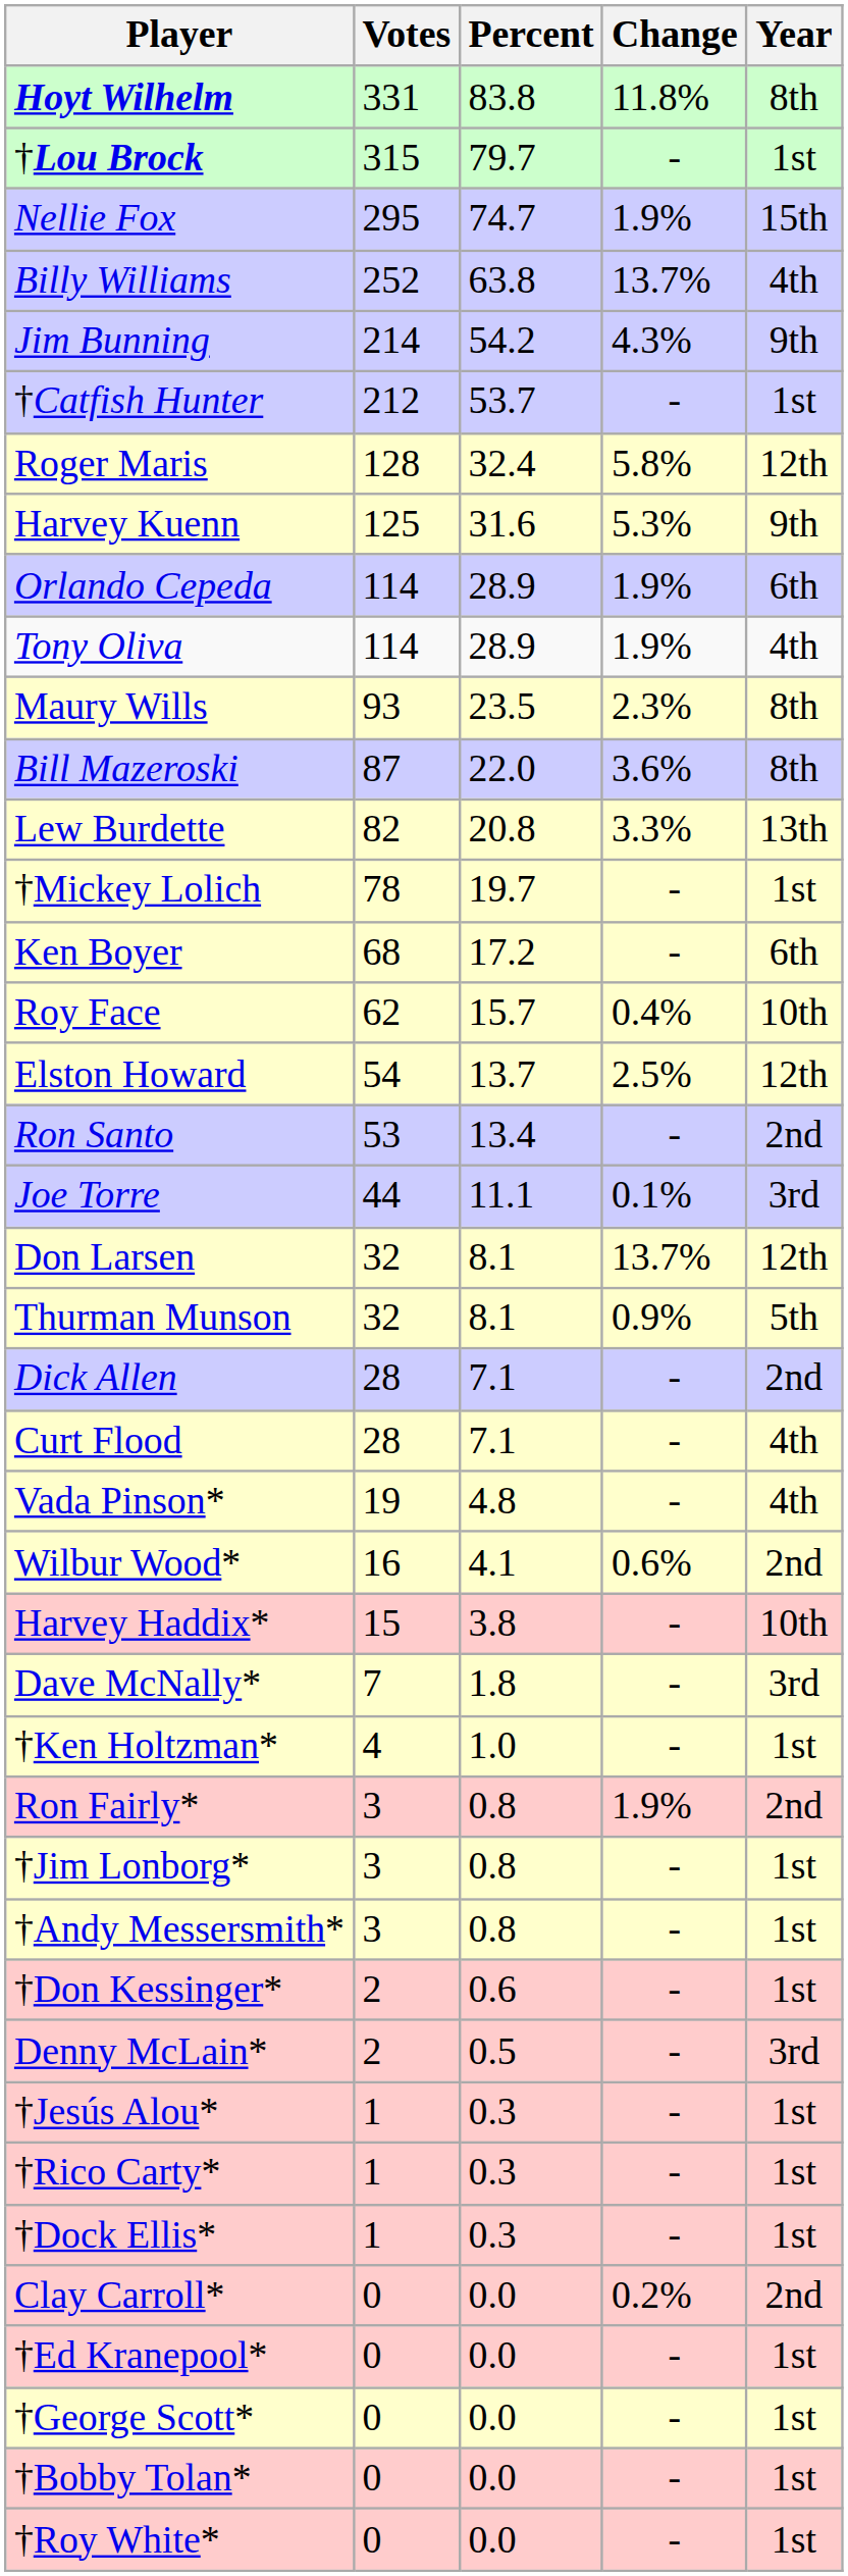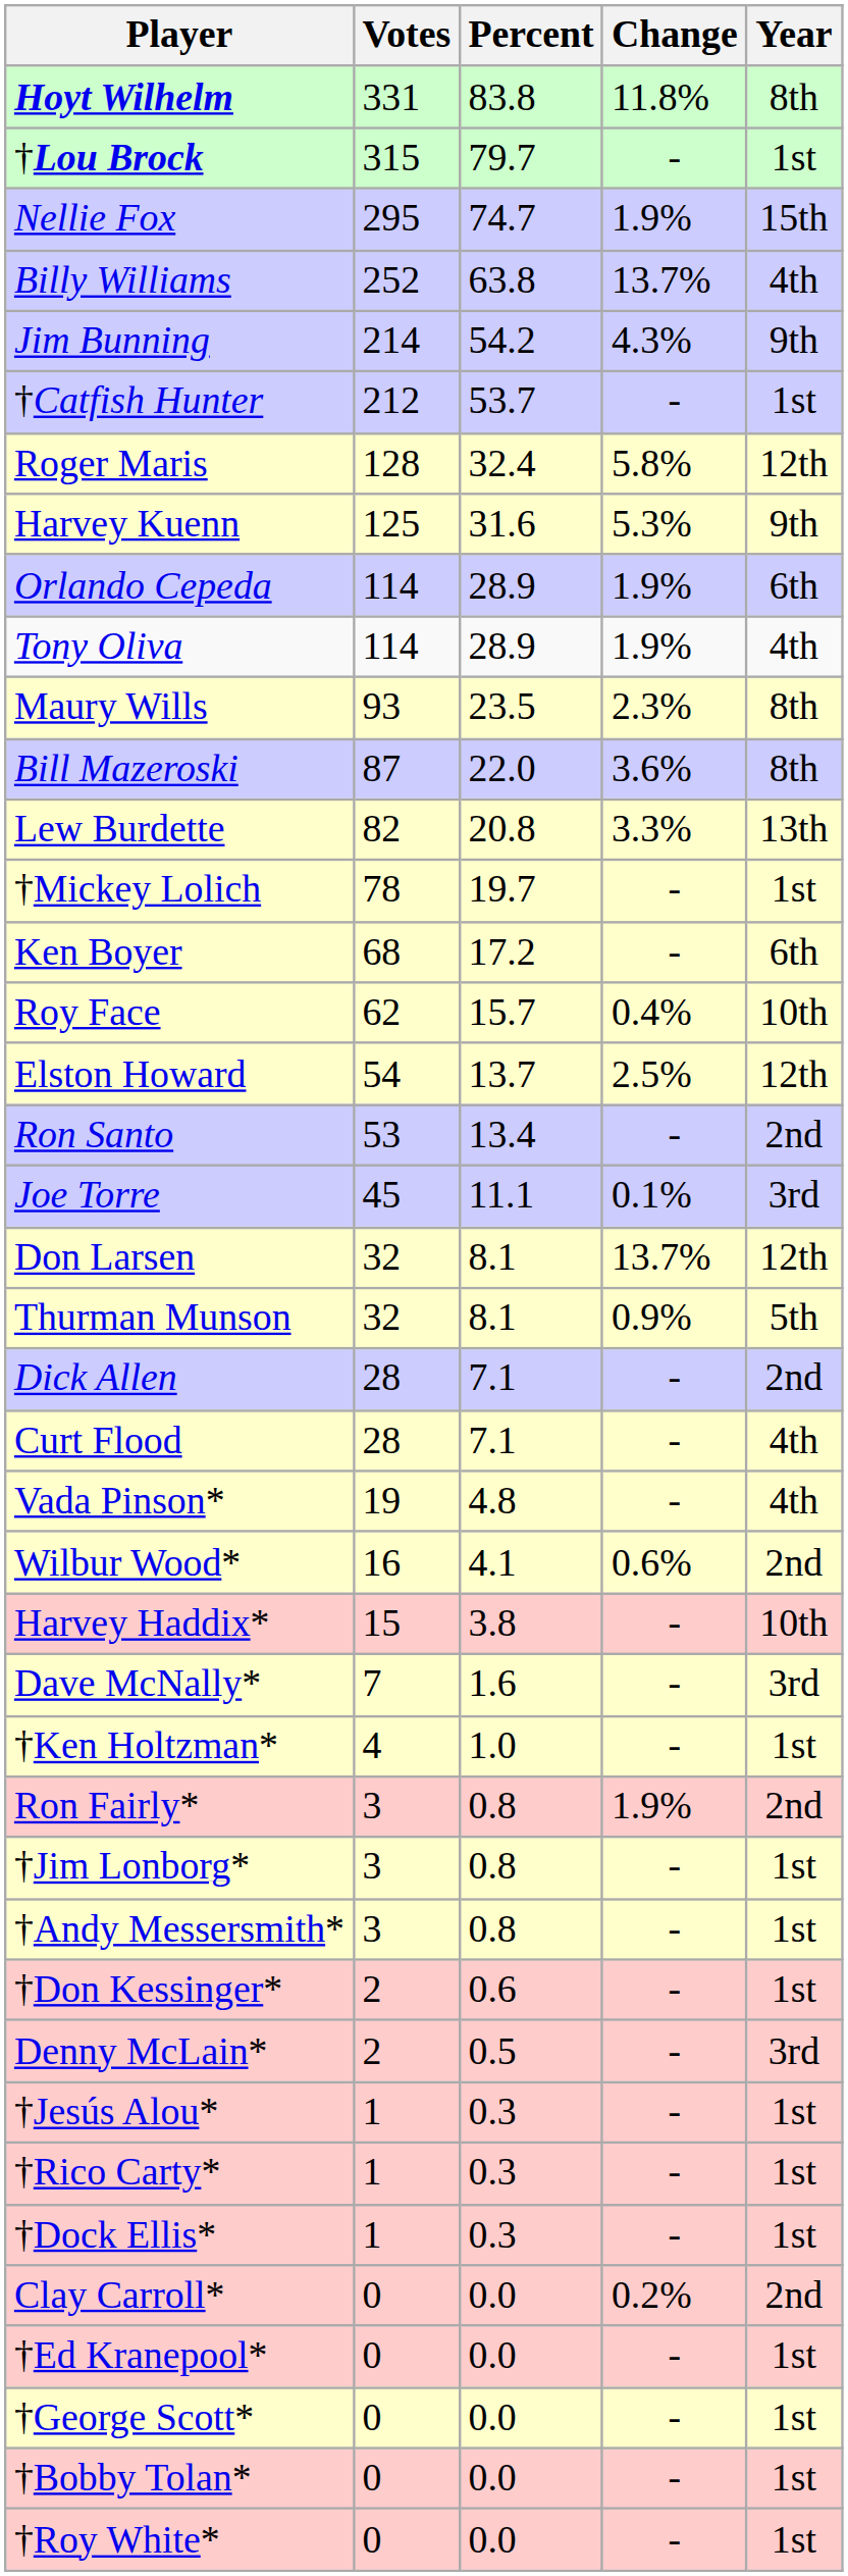Joe Torre | Votes: 44 -> 45
Dave McNally* | Percent: 1.8 -> 1.6
